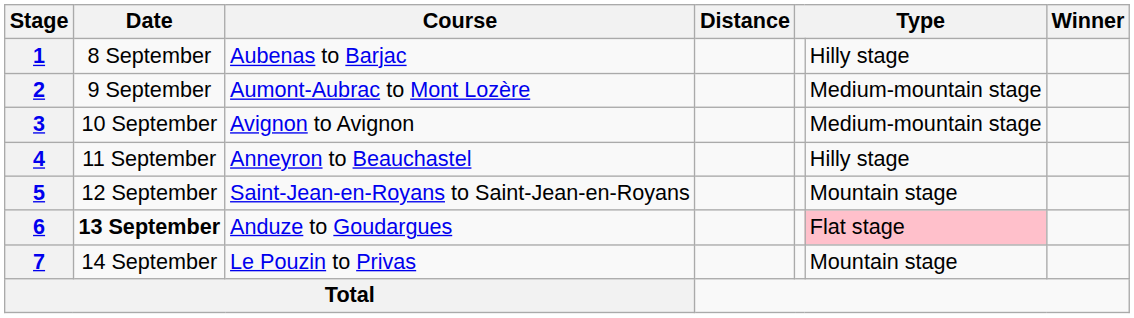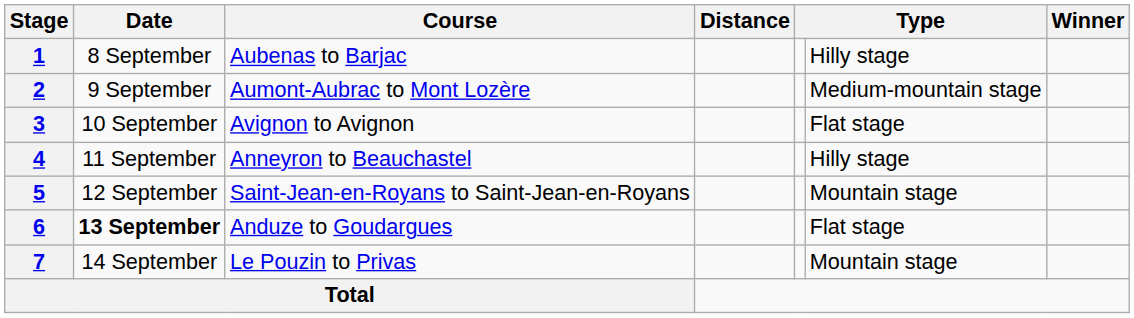3 | column 6: Medium-mountain stage -> Flat stage
6 | column 6: pink background -> no background
